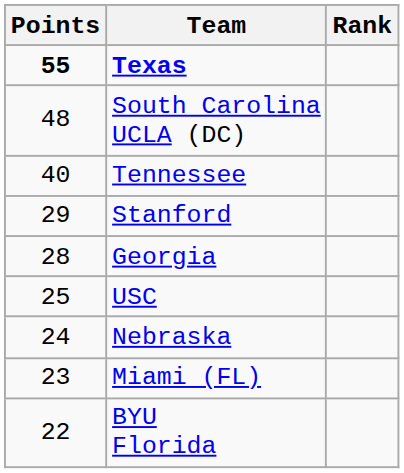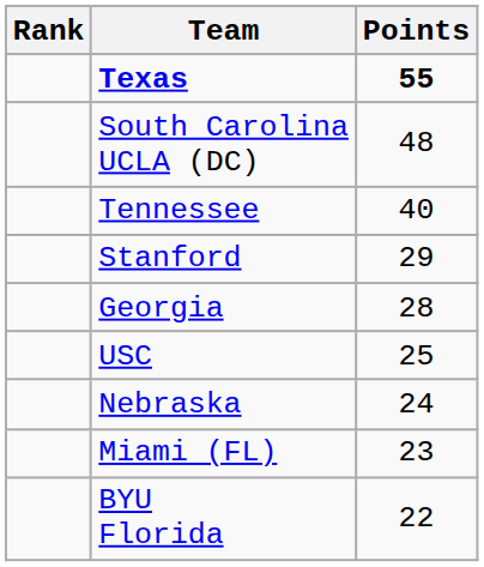columns swapped: Rank <-> Points
